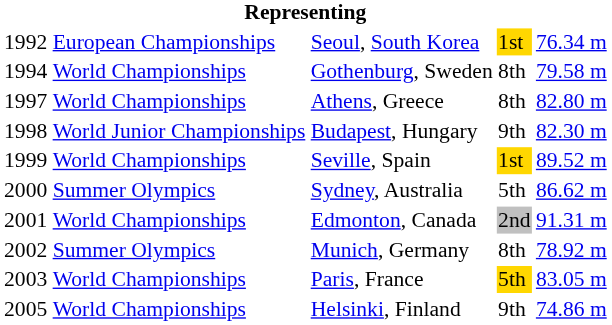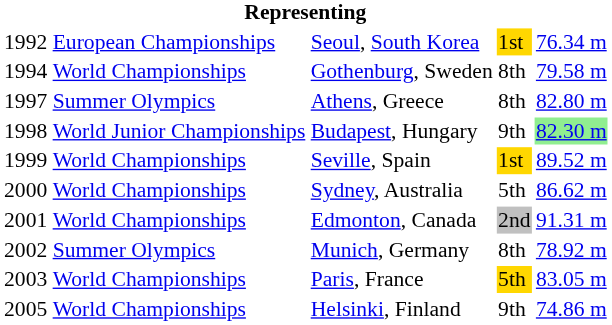Athens, Greece | column 2: World Championships -> Summer Olympics
Budapest, Hungary | column 5: no background -> lightgreen background
Sydney, Australia | column 2: Summer Olympics -> World Championships
